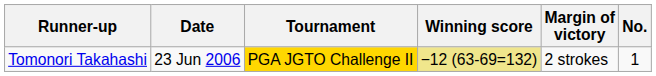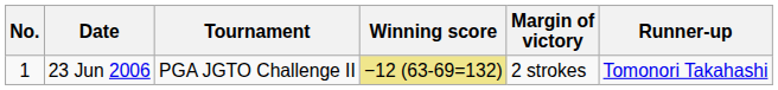columns swapped: No. <-> Runner-up
23 Jun 2006 | Tournament: gold background -> no background
